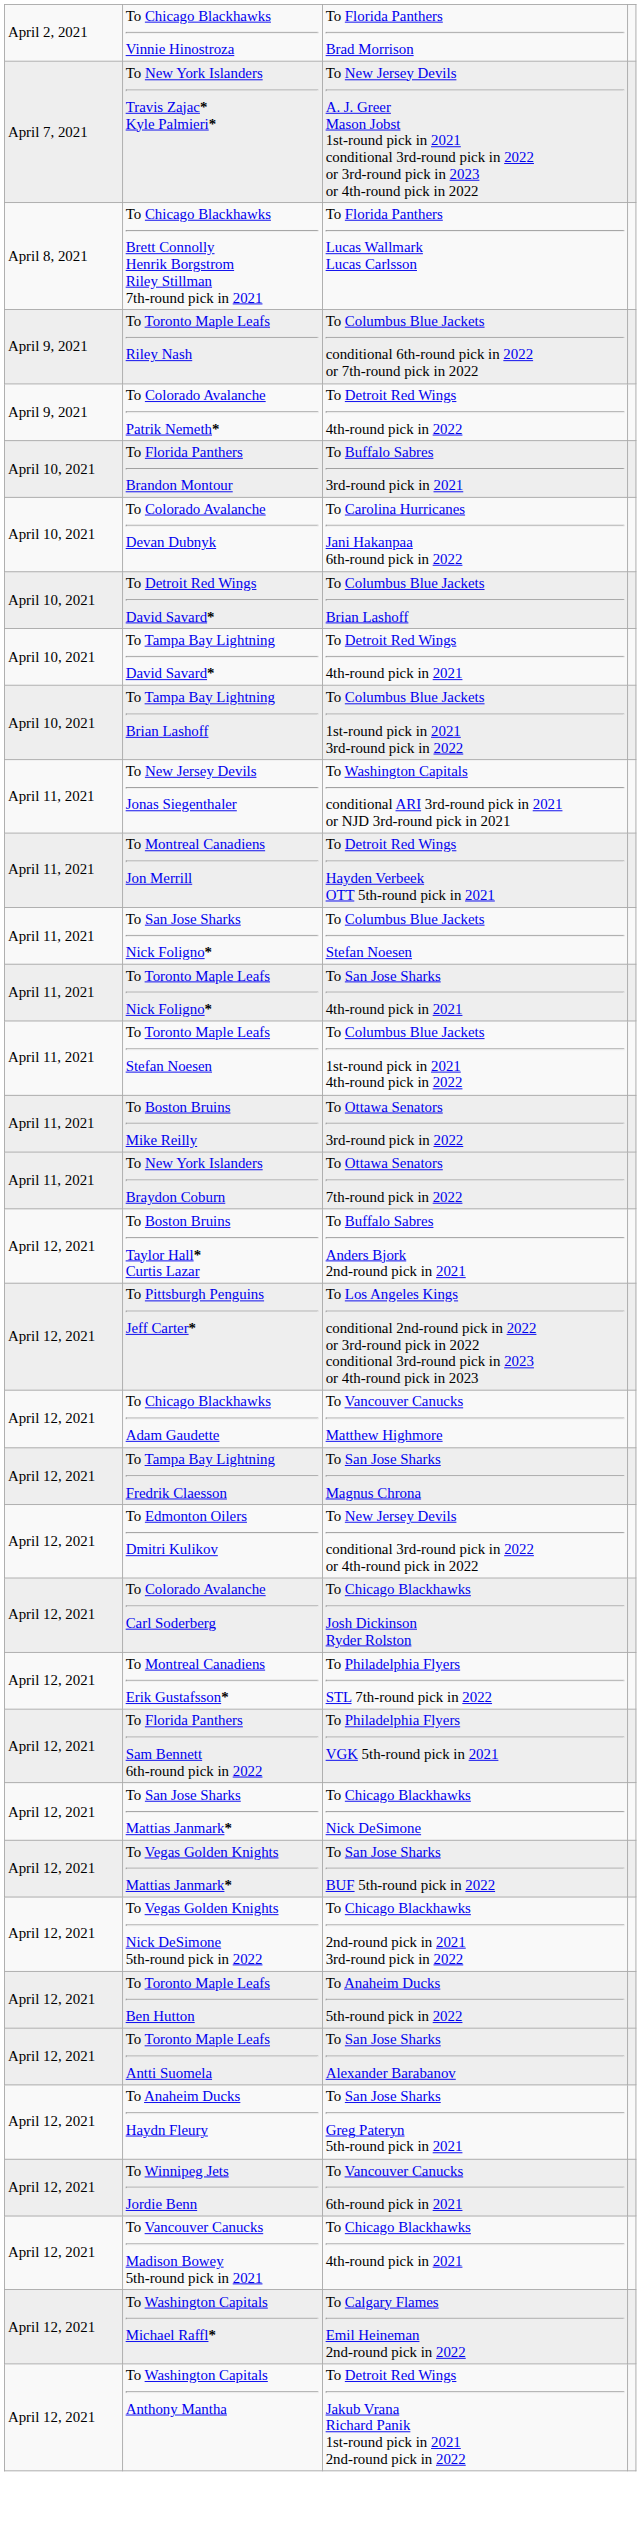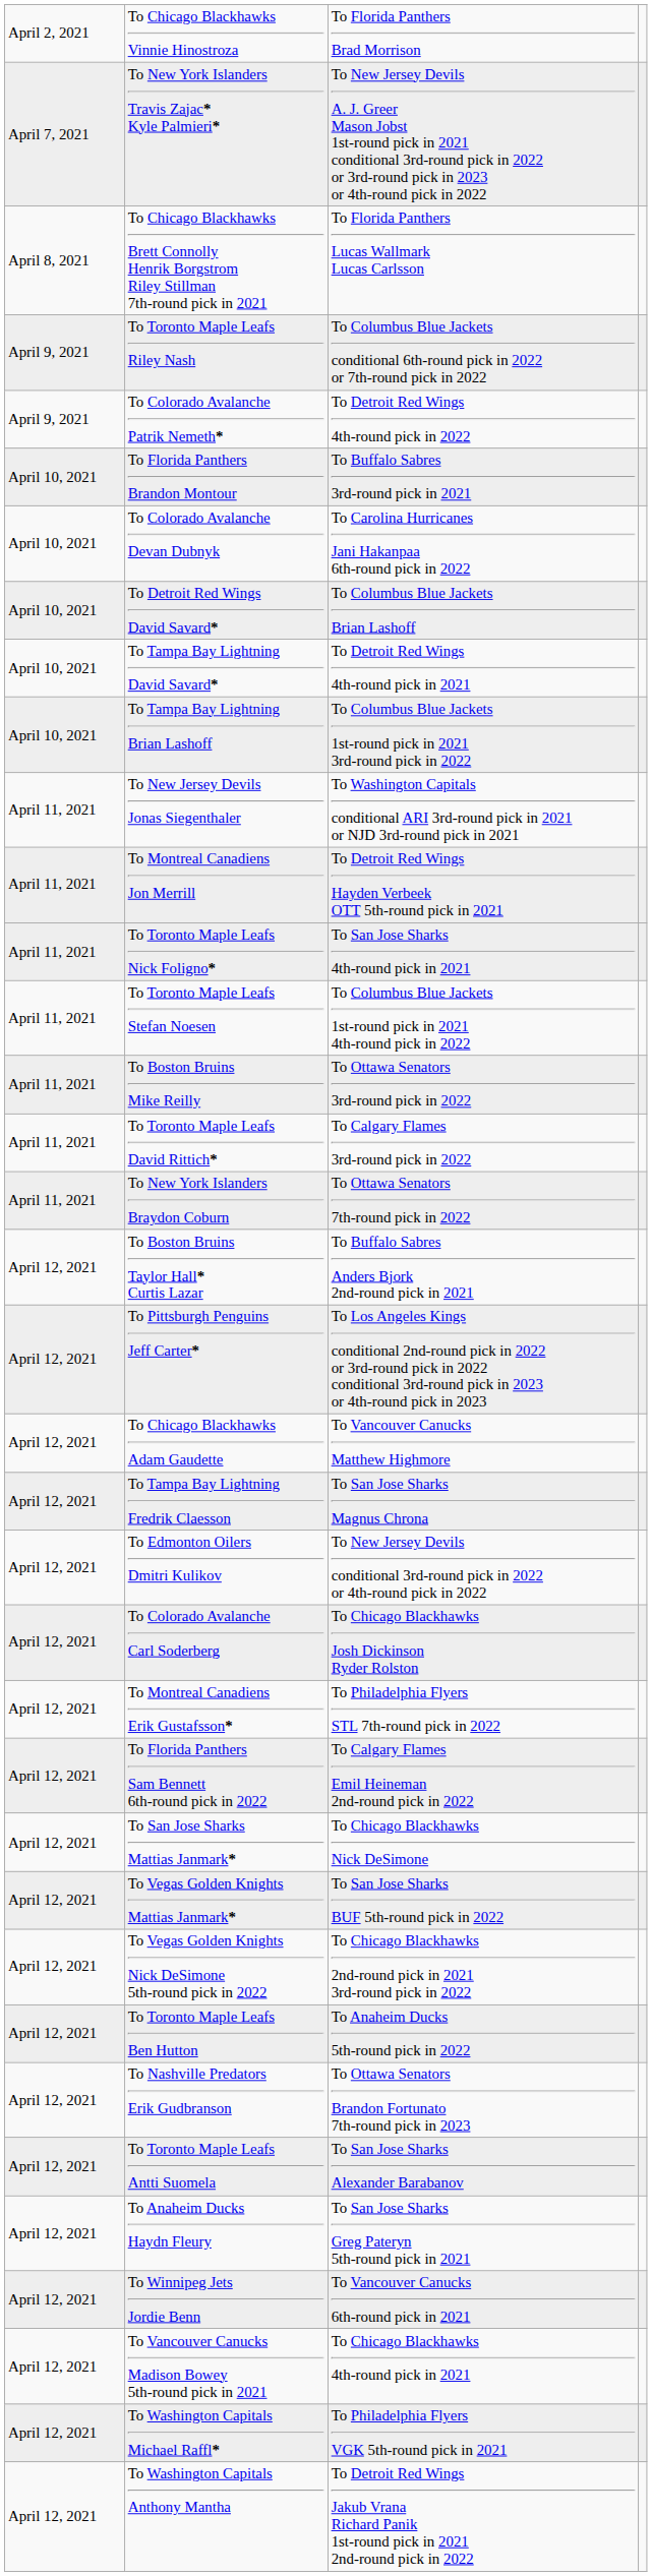- row: April 11, 2021 | To San Jose Sharks Nick Foligno* | To Columbus Blue Jackets Stefan Noesen
+ row: April 11, 2021 | To Toronto Maple Leafs David Rittich* | To Calgary Flames 3rd-round pick in 2022
To Florida Panthers Sam Bennett 6th-round pick in 2022 | column 3: To Philadelphia Flyers VGK 5th-round pick in 2021 -> To Calgary Flames Emil Heineman 2nd-round pick in 2022
+ row: April 12, 2021 | To Nashville Predators Erik Gudbranson | To Ottawa Senators Brandon Fortunato 7th-round pick in 2023
To Washington Capitals Michael Raffl* | column 3: To Calgary Flames Emil Heineman 2nd-round pick in 2022 -> To Philadelphia Flyers VGK 5th-round pick in 2021
